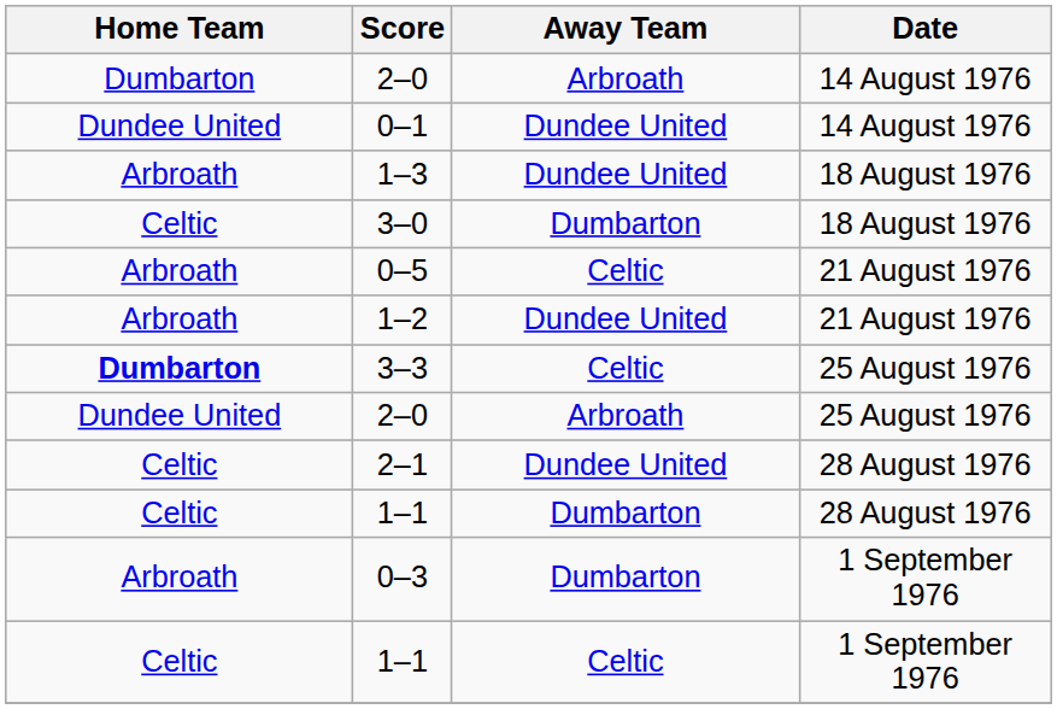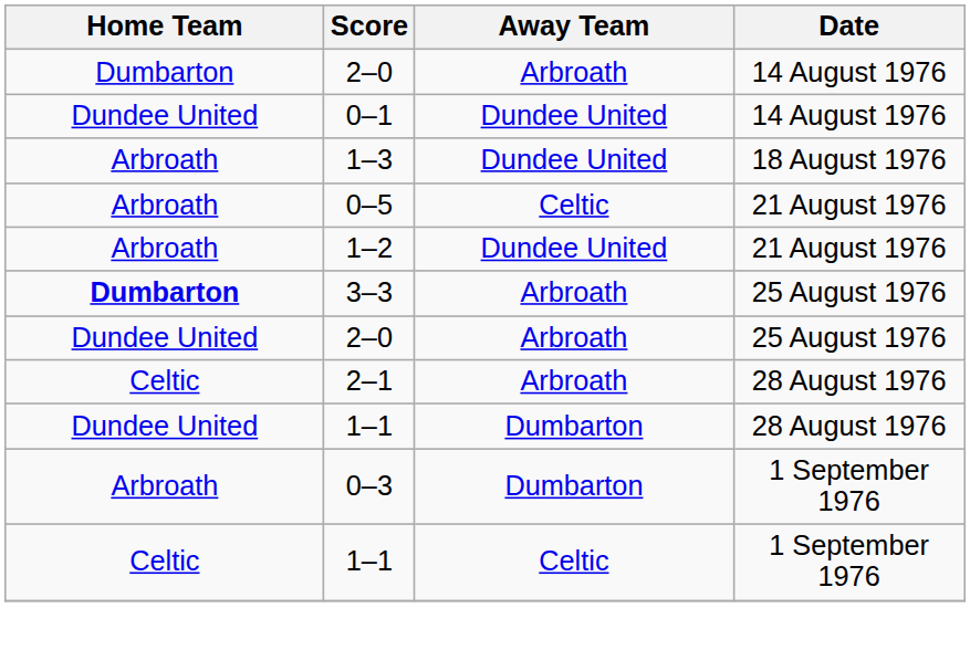- row: Celtic | 3–0 | Dumbarton | 18 August 1976
3–3 | Away Team: Celtic -> Arbroath
2–1 | Away Team: Dundee United -> Arbroath
1–1 / 28 August 1976 | Home Team: Celtic -> Dundee United
